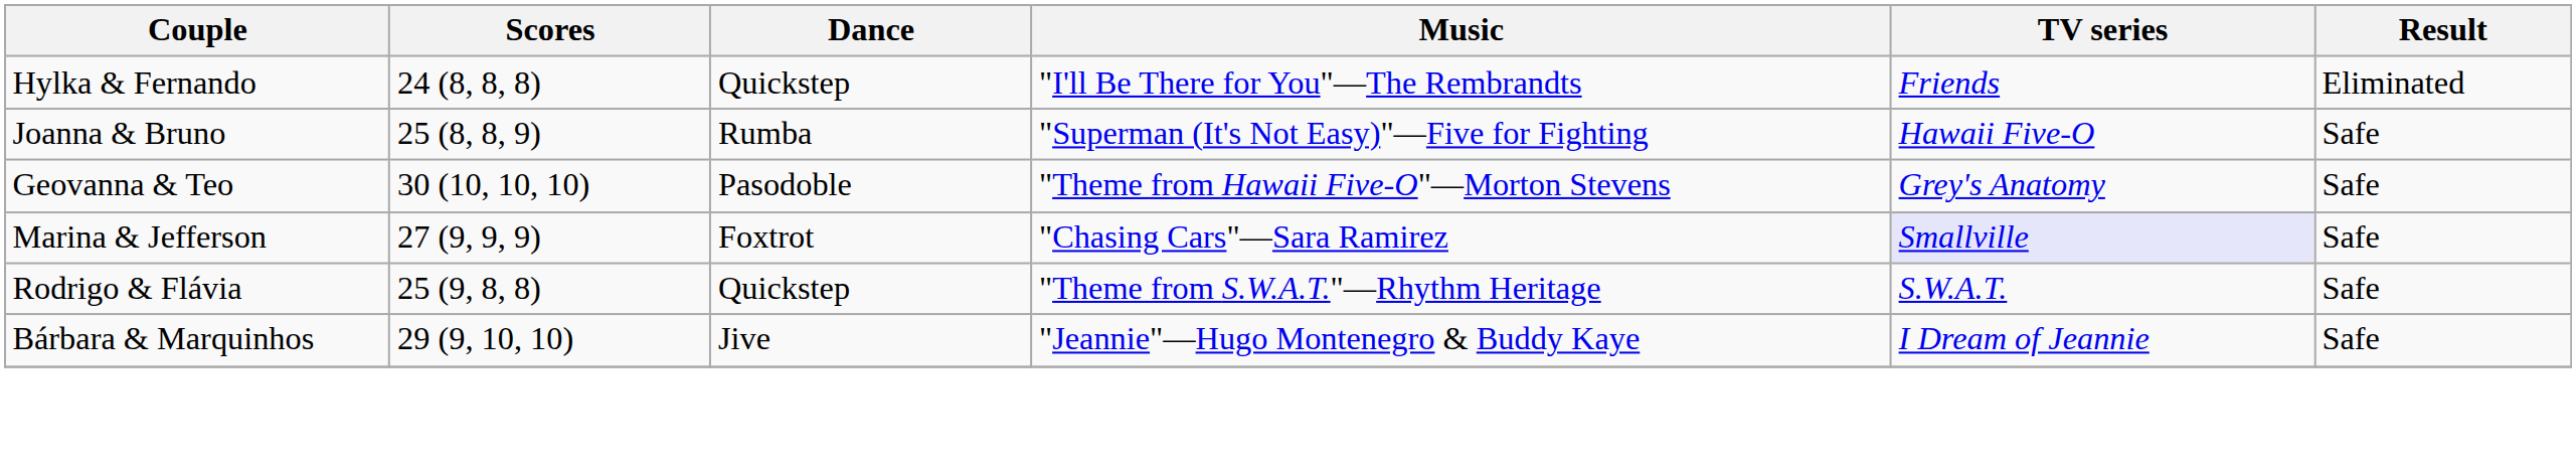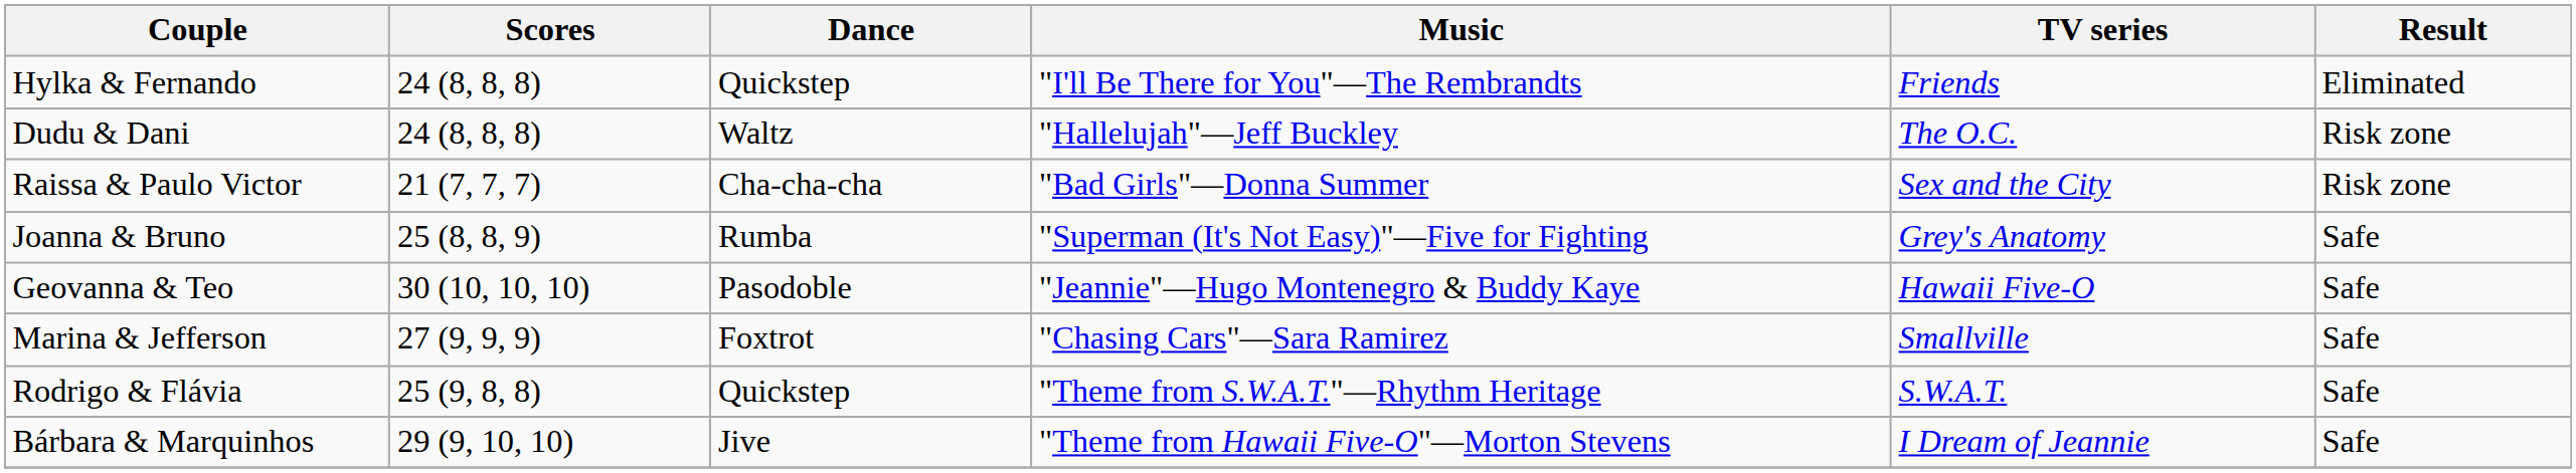+ row: Dudu & Dani | 24 (8, 8, 8) | Waltz | "Hallelujah"—Jeff Buckley | The O.C. | Risk zone
+ row: Raissa & Paulo Victor | 21 (7, 7, 7) | Cha-cha-cha | "Bad Girls"—Donna Summer | Sex and the City | Risk zone
Joanna & Bruno | TV series: Hawaii Five-O -> Grey's Anatomy
Geovanna & Teo | Music: "Theme from Hawaii Five-O"—Morton Stevens -> "Jeannie"—Hugo Montenegro & Buddy Kaye
Geovanna & Teo | TV series: Grey's Anatomy -> Hawaii Five-O
Marina & Jefferson | TV series: lavender background -> no background
Bárbara & Marquinhos | Music: "Jeannie"—Hugo Montenegro & Buddy Kaye -> "Theme from Hawaii Five-O"—Morton Stevens
